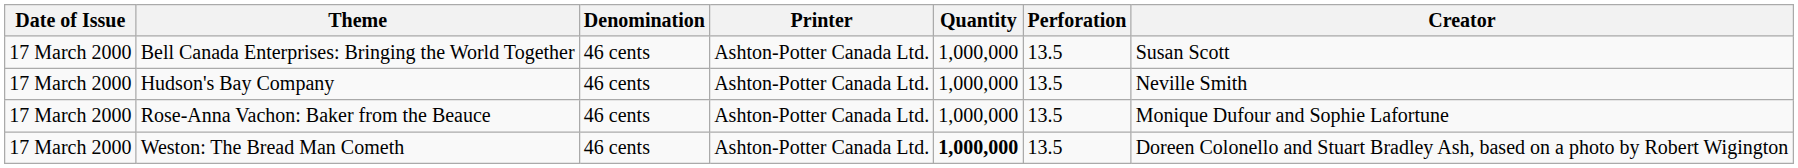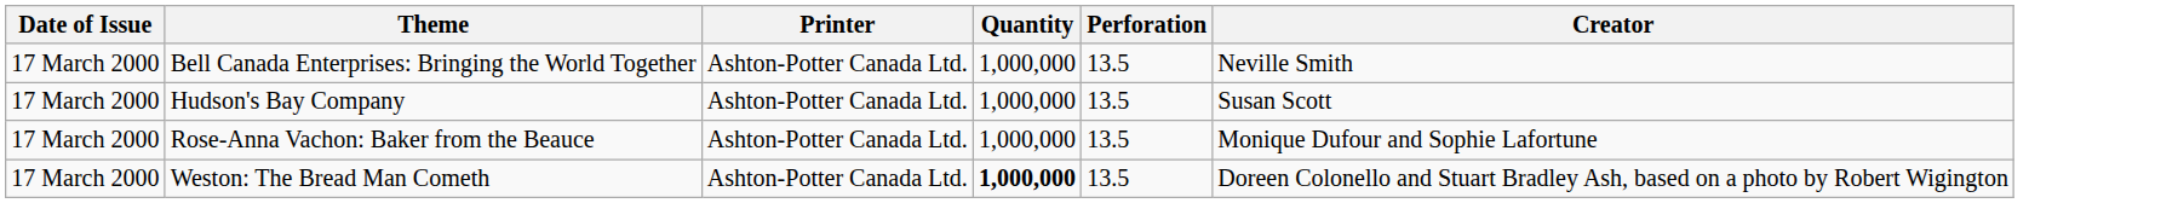- column: Denomination | 46 cents | 46 cents | 46 cents | 46 cents
Bell Canada Enterprises: Bringing the World Together | Creator: Susan Scott -> Neville Smith
Hudson's Bay Company | Creator: Neville Smith -> Susan Scott
